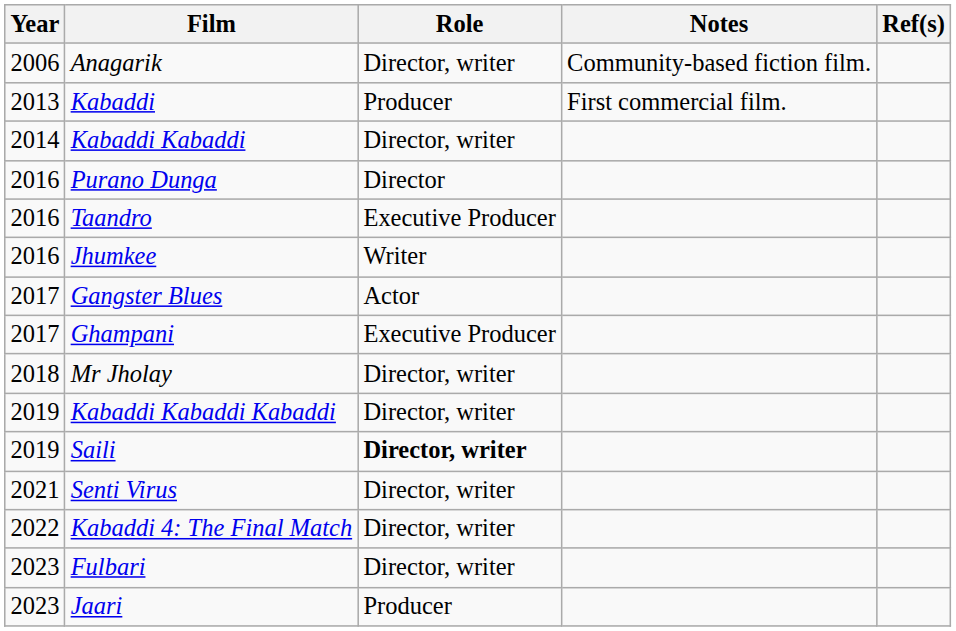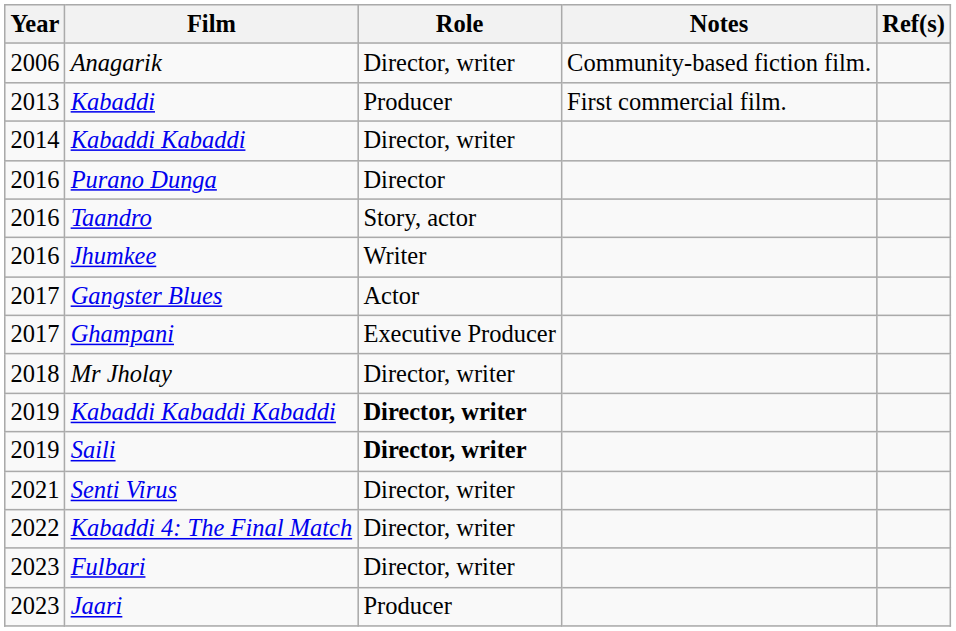Taandro | Role: Executive Producer -> Story, actor
Kabaddi Kabaddi Kabaddi | Role: normal -> bold
